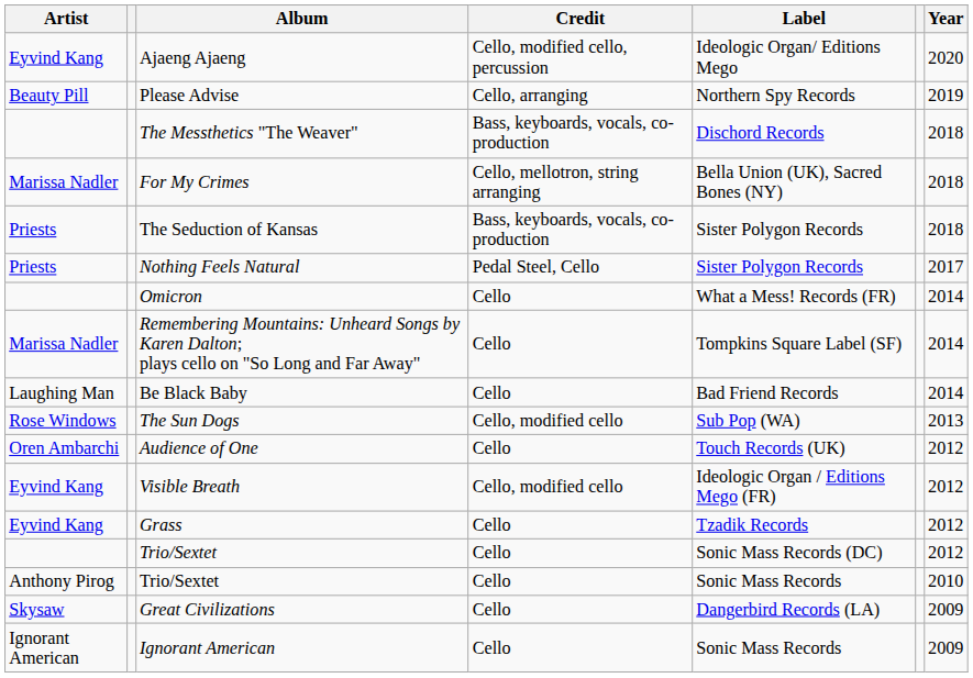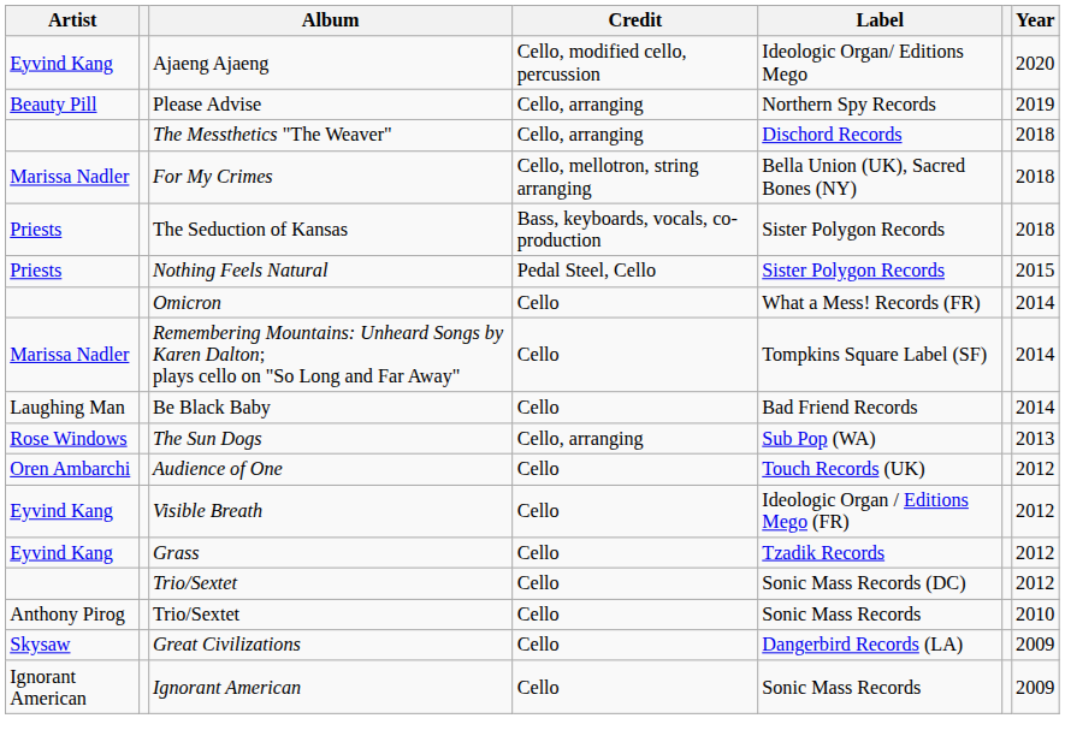The Messthetics "The Weaver" | Credit: Bass, keyboards, vocals, co-production -> Cello, arranging
Nothing Feels Natural | Year: 2017 -> 2015
The Sun Dogs | Credit: Cello, modified cello -> Cello, arranging
Visible Breath | Credit: Cello, modified cello -> Cello
